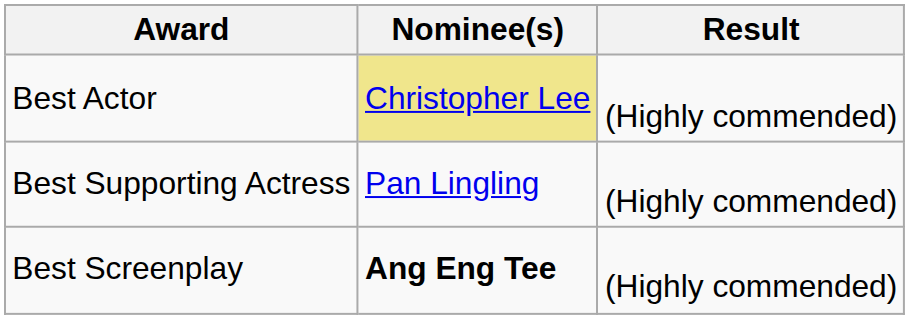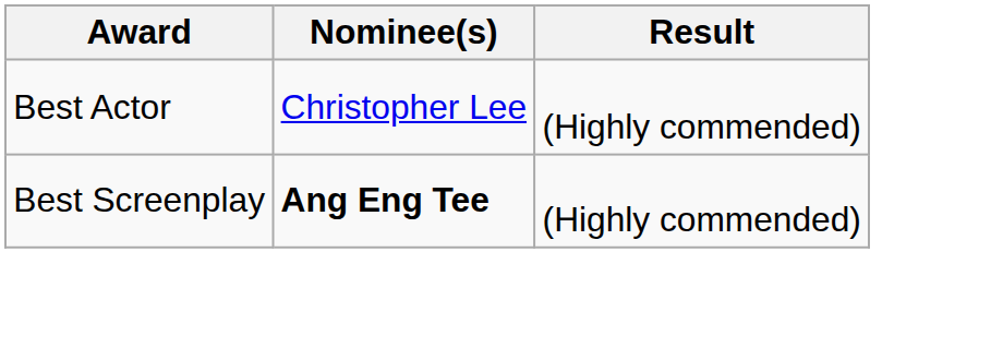Best Actor | Nominee(s): khaki background -> no background
- row: Best Supporting Actress | Pan Lingling | (Highly commended)
